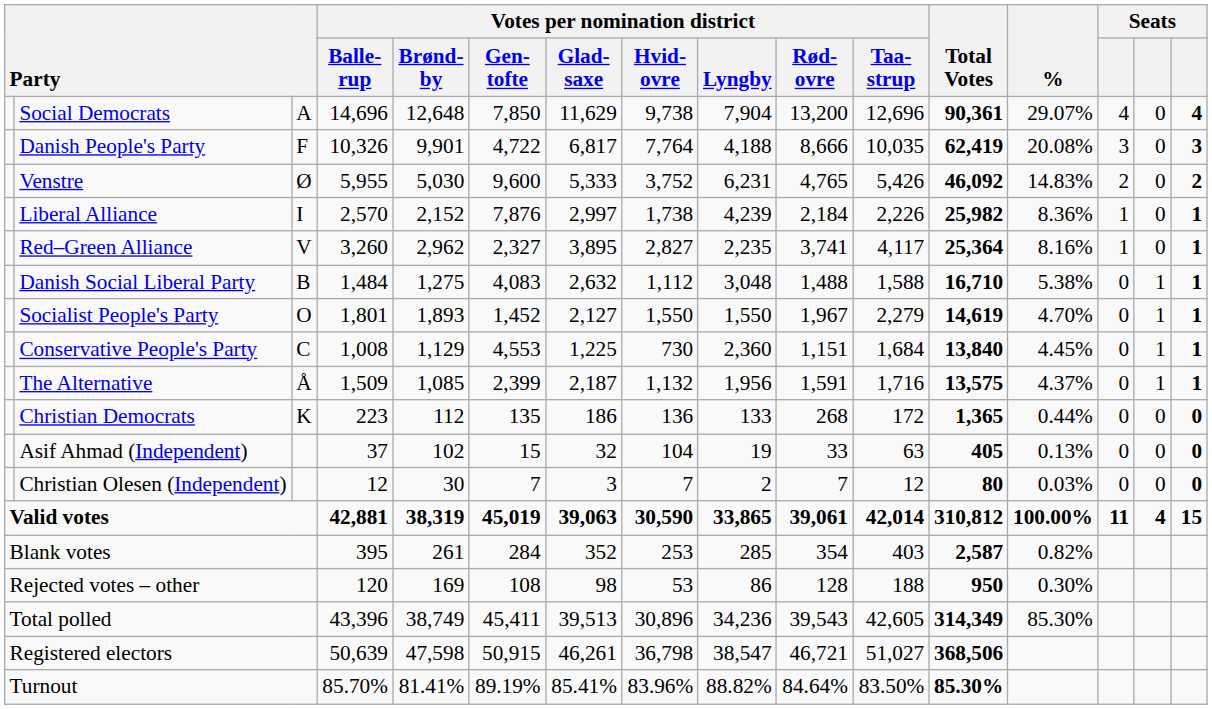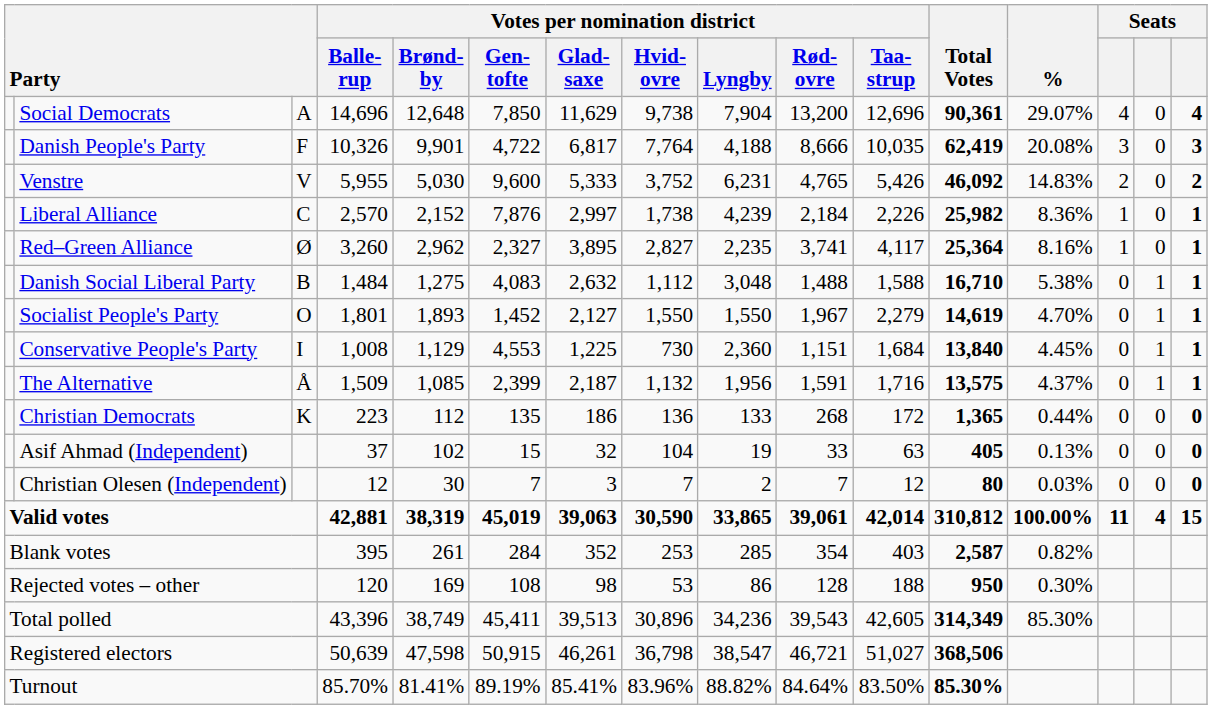Venstre | column 3: Ø -> V
Liberal Alliance | column 3: I -> C
Red–Green Alliance | column 3: V -> Ø
Conservative People's Party | column 3: C -> I
